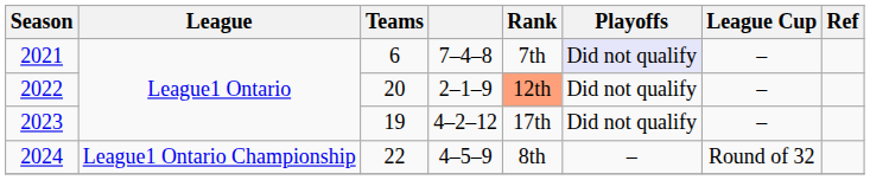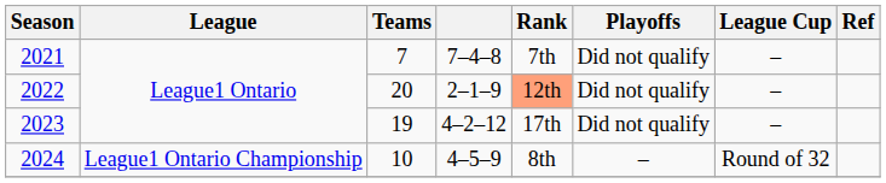2021 | Teams: 6 -> 7
2021 | Playoffs: lavender background -> no background
2024 | Teams: 22 -> 10
